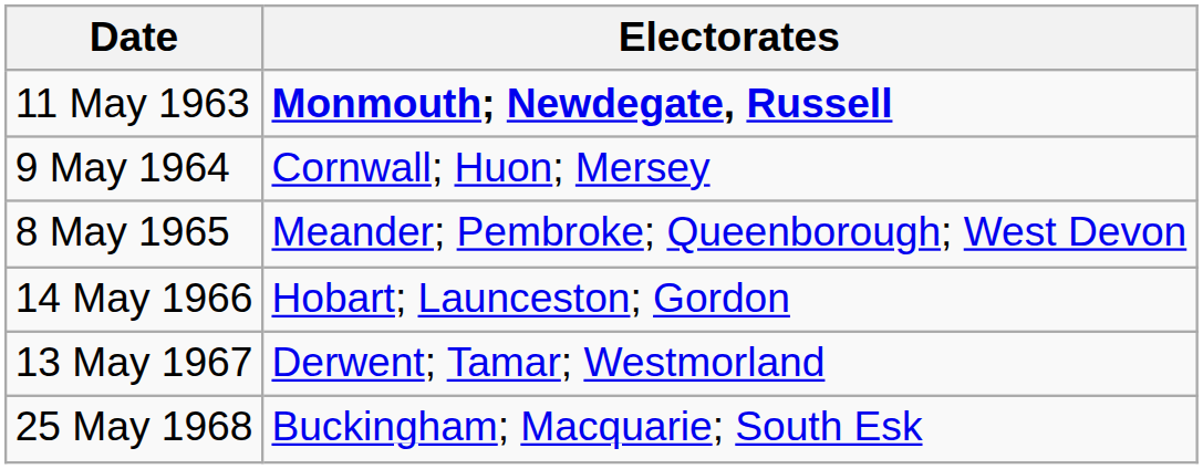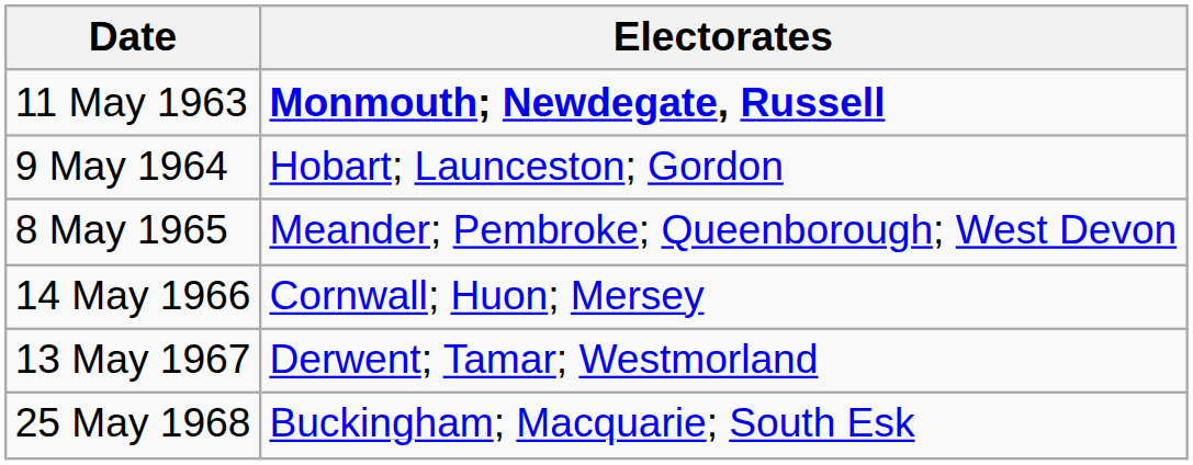9 May 1964 | Electorates: Cornwall; Huon; Mersey -> Hobart; Launceston; Gordon
14 May 1966 | Electorates: Hobart; Launceston; Gordon -> Cornwall; Huon; Mersey
